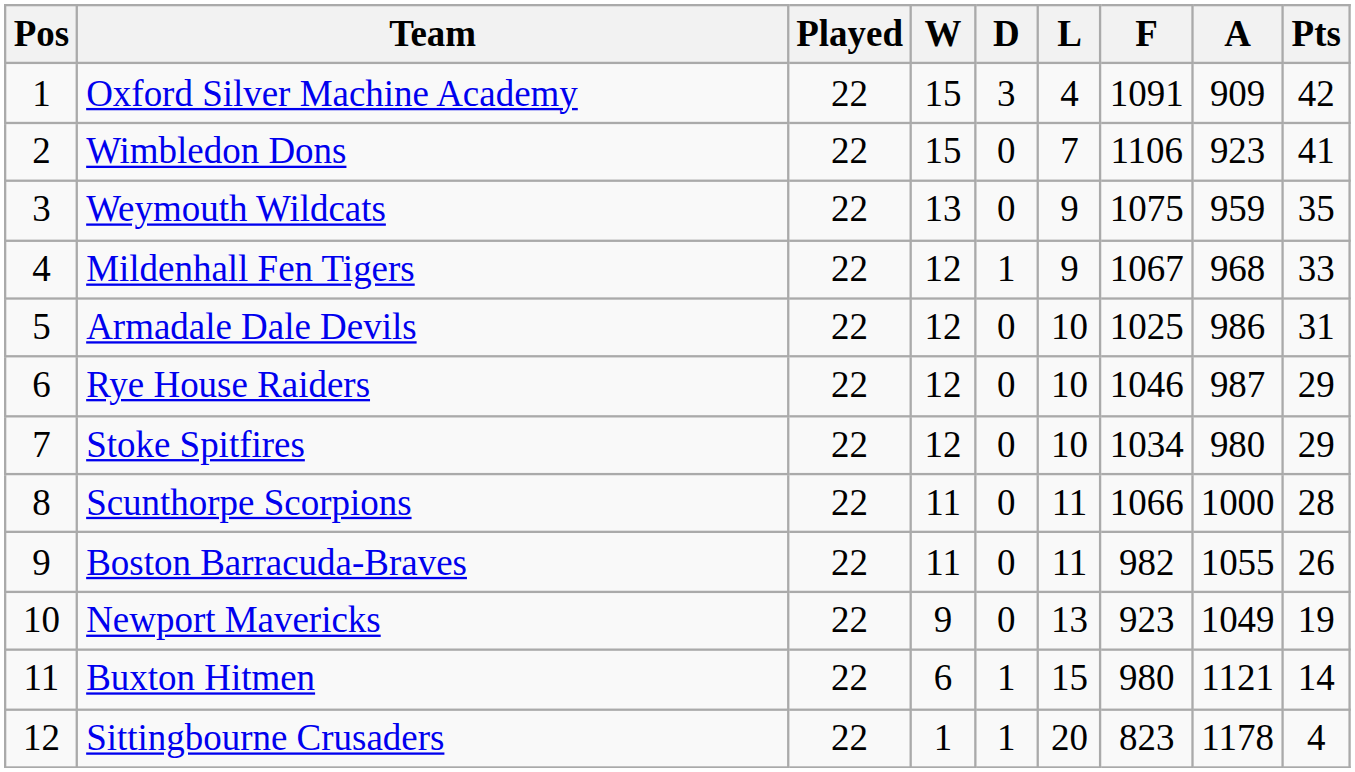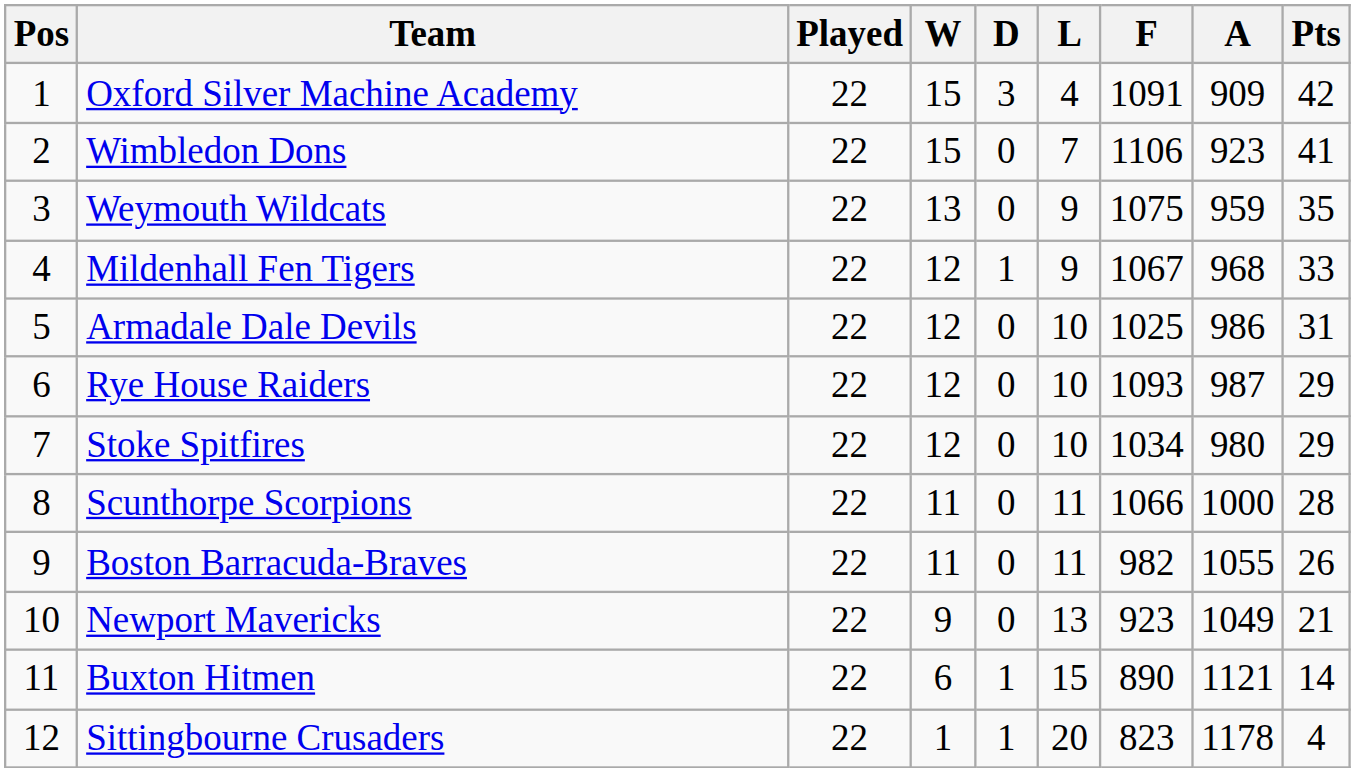Rye House Raiders | F: 1046 -> 1093
Newport Mavericks | Pts: 19 -> 21
Buxton Hitmen | F: 980 -> 890
